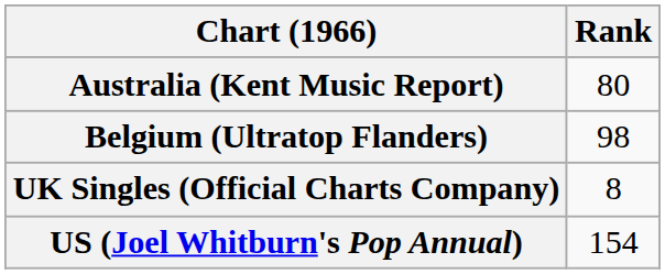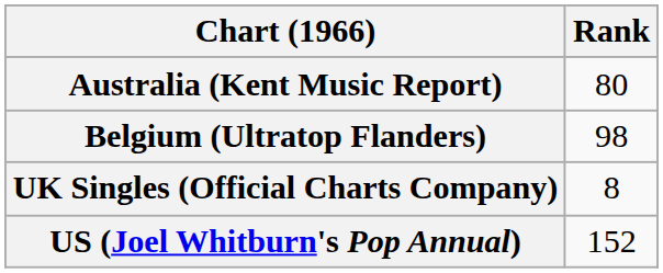US (Joel Whitburn's Pop Annual) | Rank: 154 -> 152
